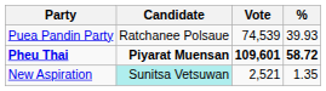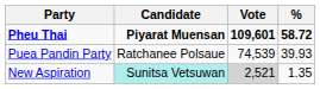rows swapped: Pheu Thai <-> Puea Pandin Party
New Aspiration | Vote: no background -> lightgrey background
